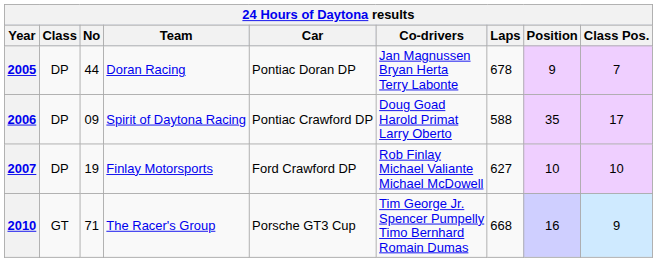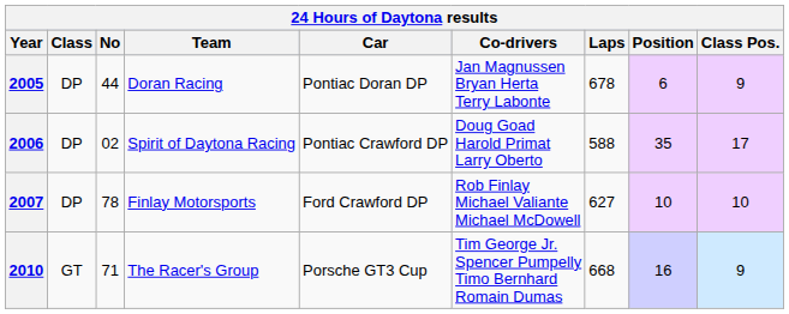2005 | Position: 9 -> 6
2005 | Class Pos.: 7 -> 9
2006 | No: 09 -> 02
2007 | No: 19 -> 78
